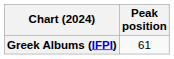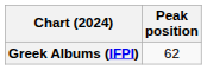Greek Albums (IFPI) | Peak position: 61 -> 62
